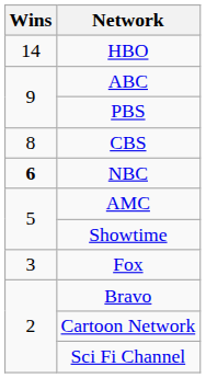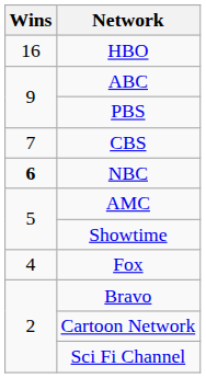HBO | Wins: 14 -> 16
CBS | Wins: 8 -> 7
Fox | Wins: 3 -> 4
